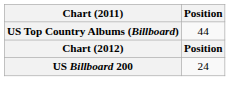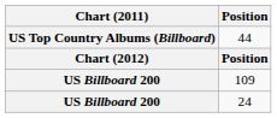+ row: US Billboard 200 | 109
